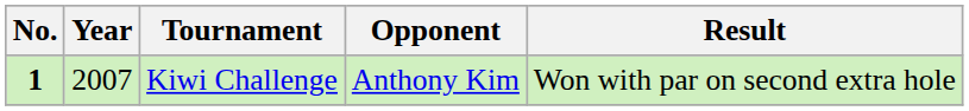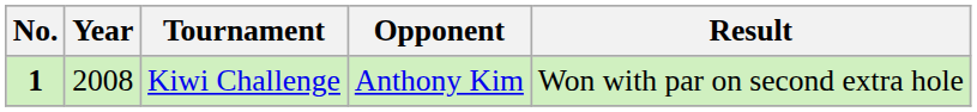Kiwi Challenge | Year: 2007 -> 2008
